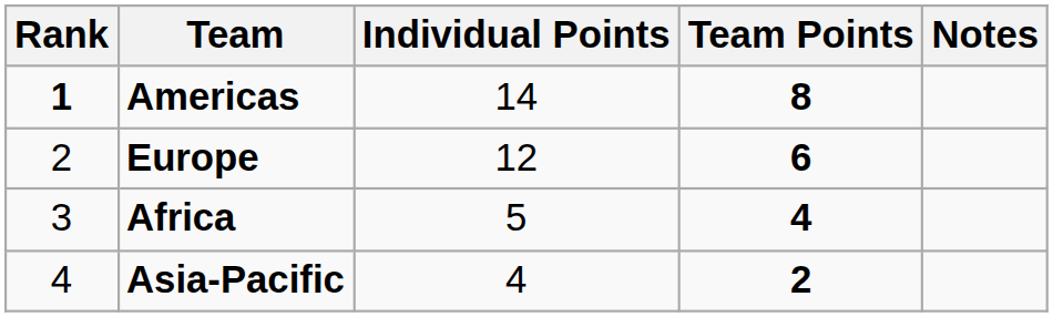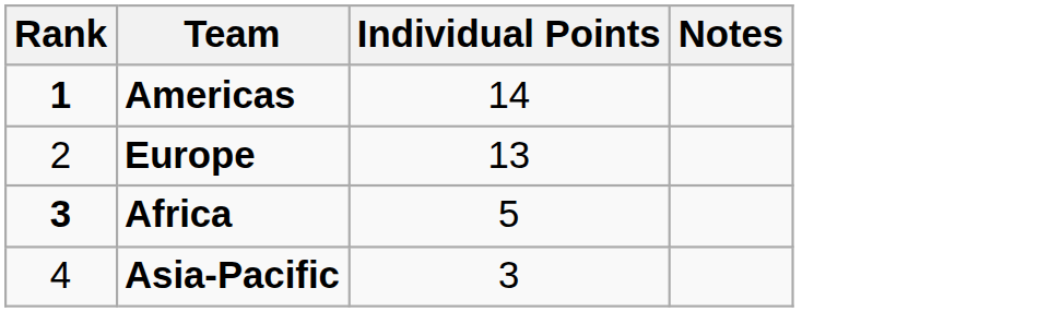- column: Team Points | 8 | 6 | 4 | 2
Europe | Individual Points: 12 -> 13
Africa | Rank: normal -> bold
Asia-Pacific | Individual Points: 4 -> 3
